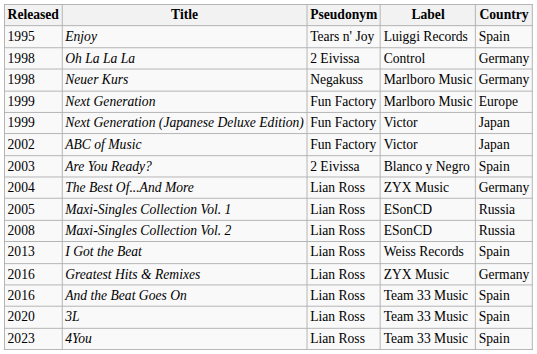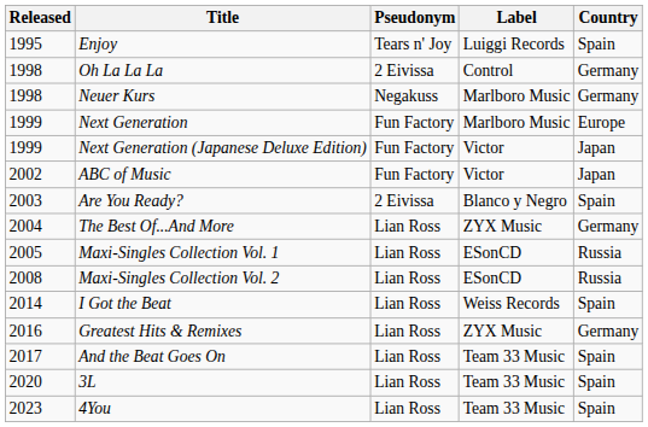I Got the Beat | Released: 2013 -> 2014
And the Beat Goes On | Released: 2016 -> 2017
